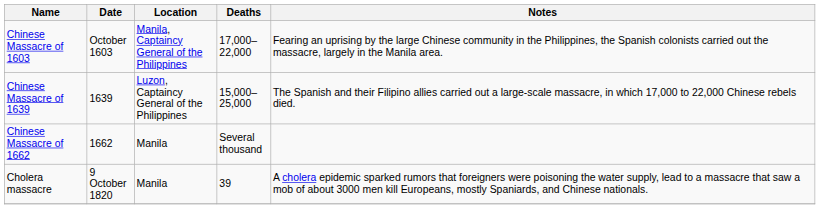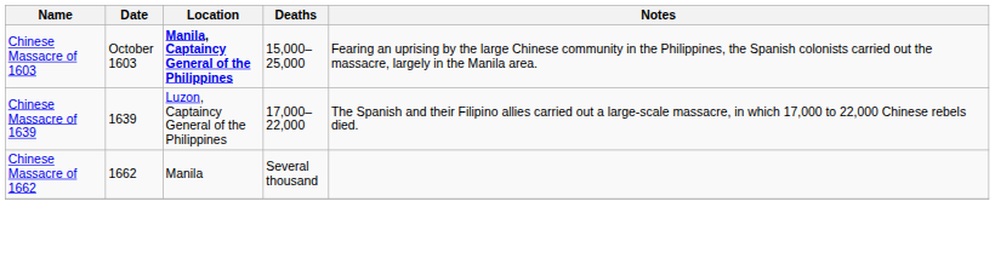Chinese Massacre of 1603 | Location: normal -> bold
Chinese Massacre of 1603 | Deaths: 17,000–22,000 -> 15,000–25,000
Chinese Massacre of 1639 | Deaths: 15,000–25,000 -> 17,000–22,000
- row: Cholera massacre | 9 October 1820 | Manila | 39 | A cholera epidemic sparked rumors that foreigners were poisoning the water supply, lead to a massacre that saw a mob of about 3000 men kill Europeans, mostly Spaniards, and Chinese nationals.
